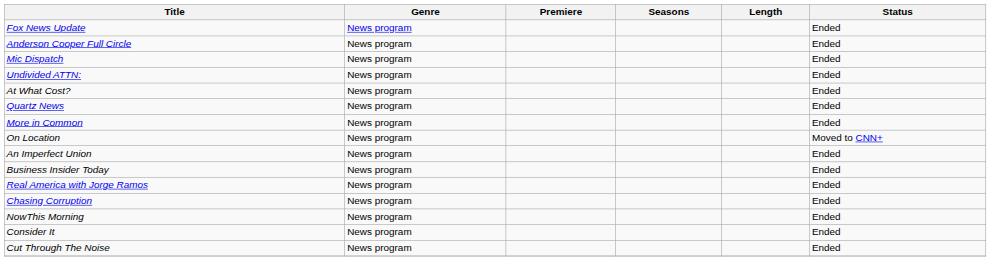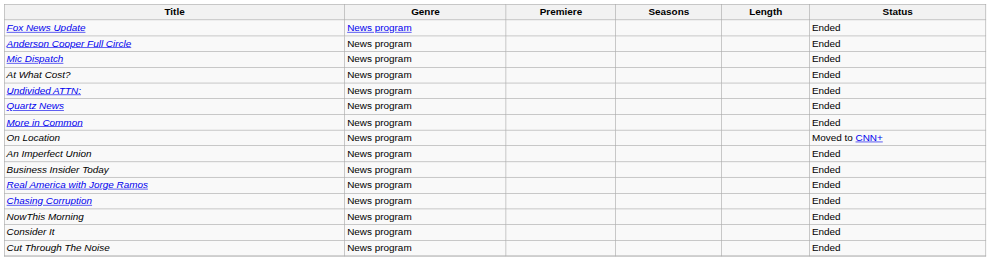rows swapped: At What Cost? <-> Undivided ATTN:
